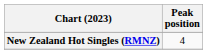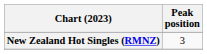New Zealand Hot Singles (RMNZ) | Peak position: 4 -> 3
